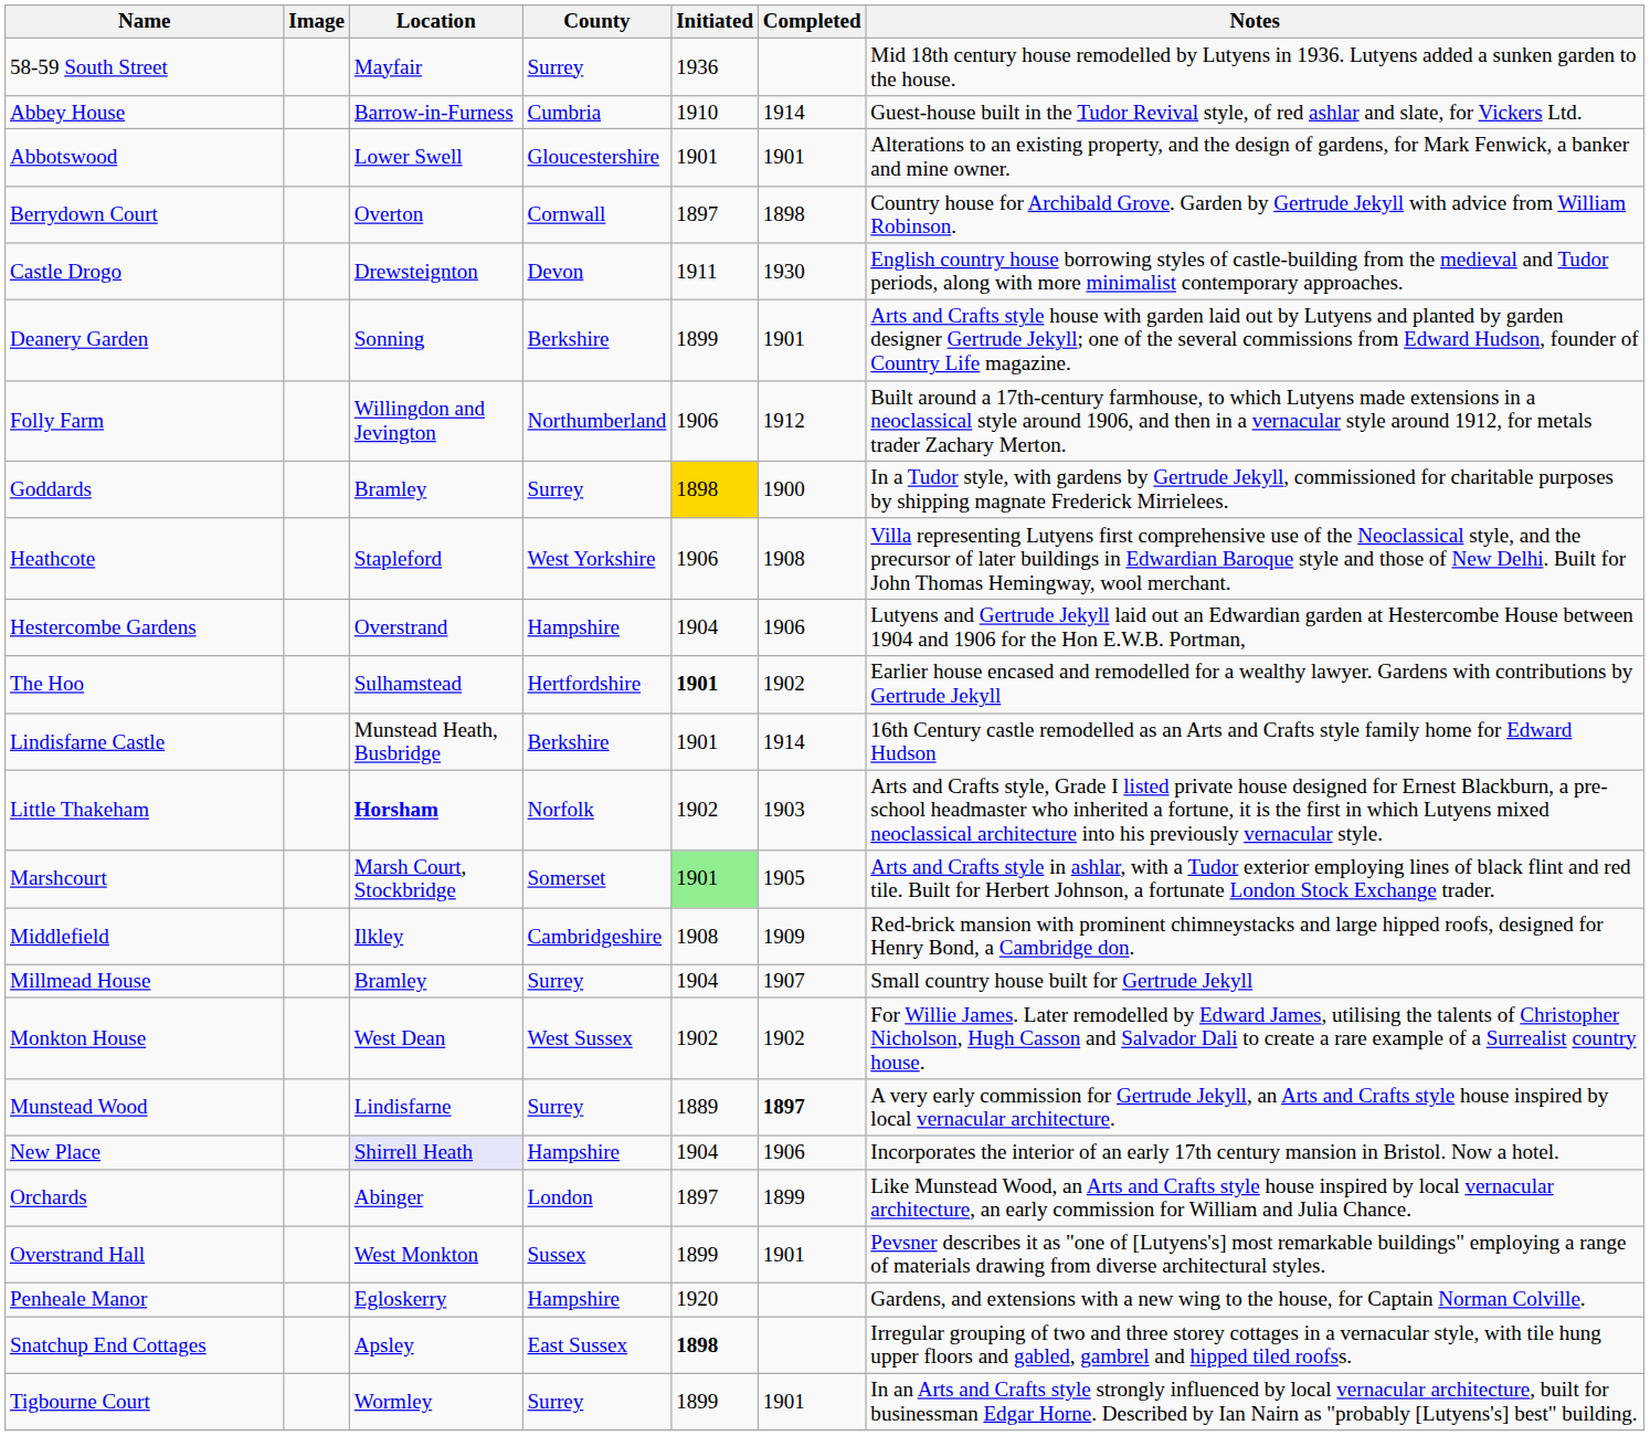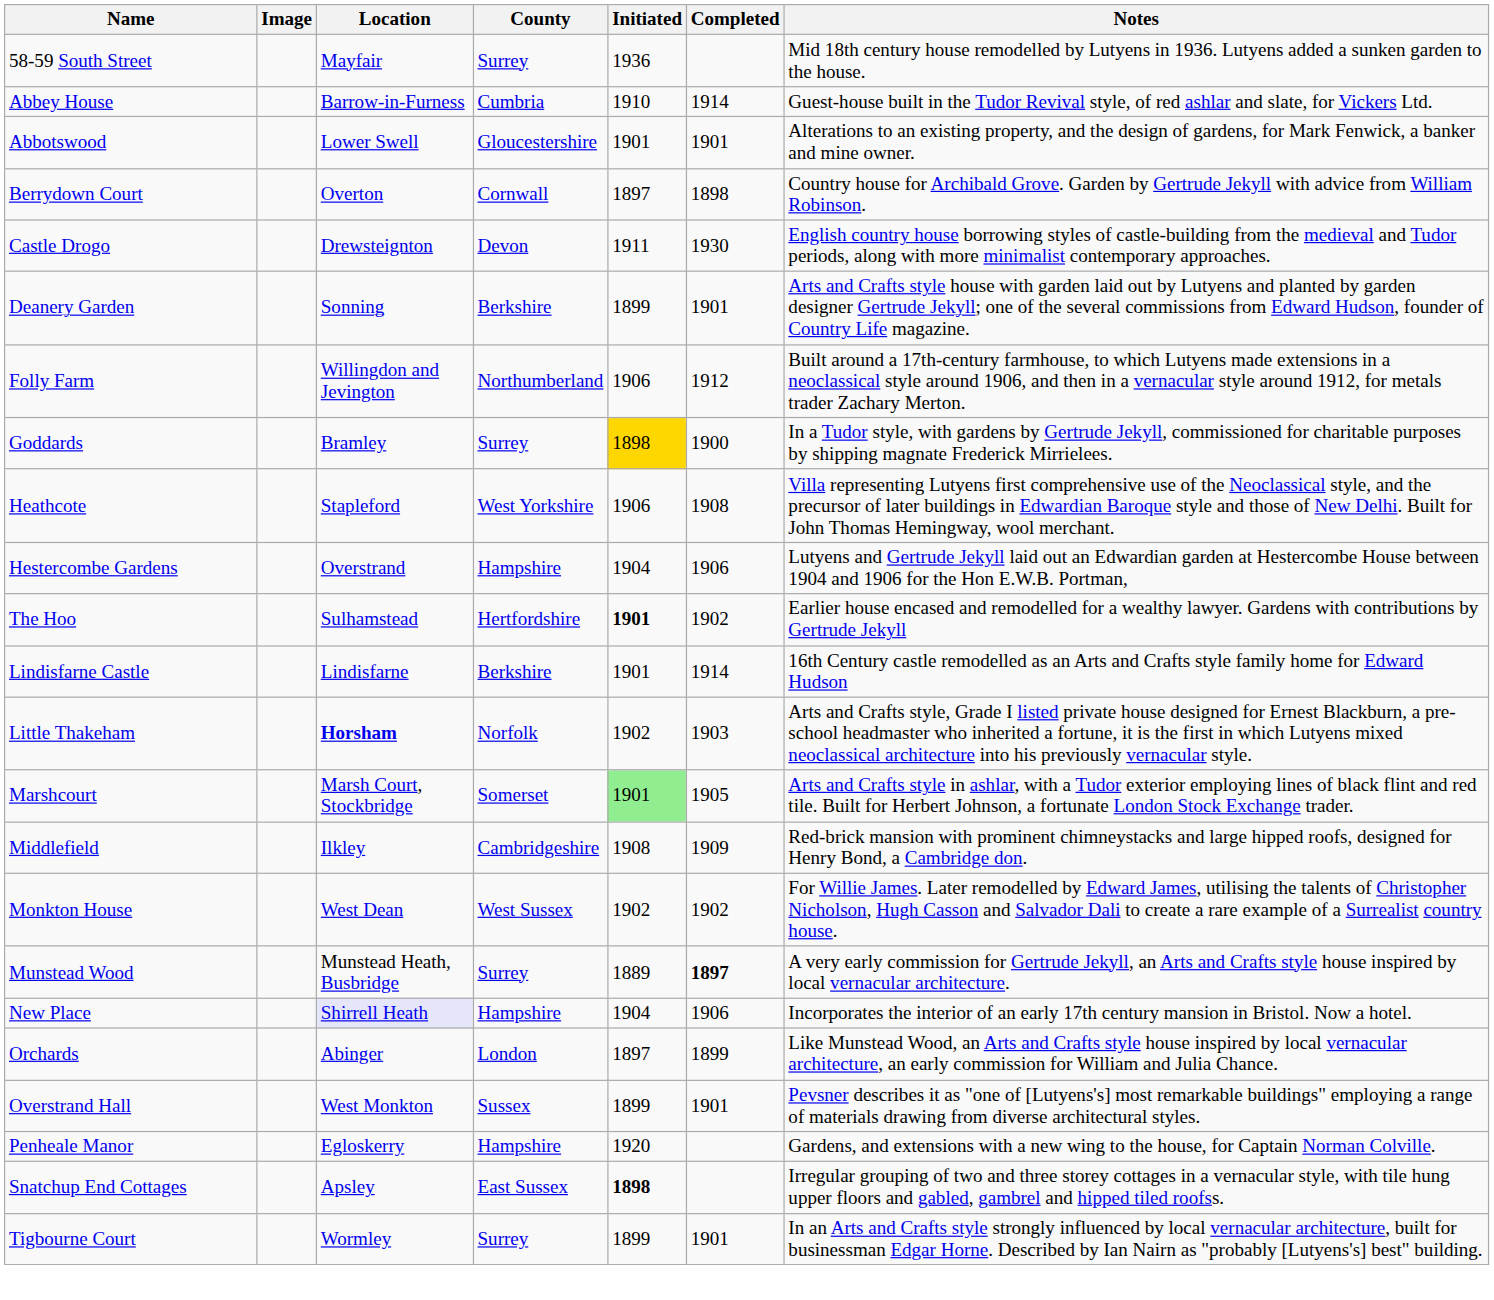Lindisfarne Castle | Location: Munstead Heath, Busbridge -> Lindisfarne
- row: Millmead House | Bramley | Surrey | 1904 | 1907 | Small country house built for Gertrude Jekyll
Munstead Wood | Location: Lindisfarne -> Munstead Heath, Busbridge
